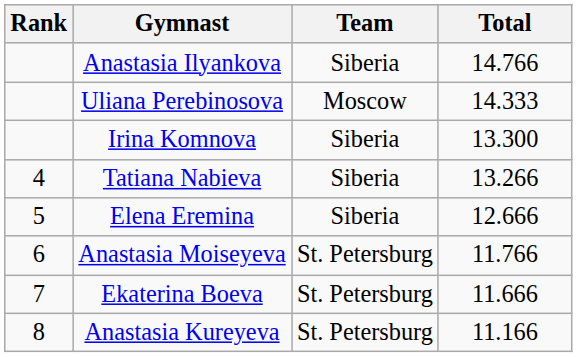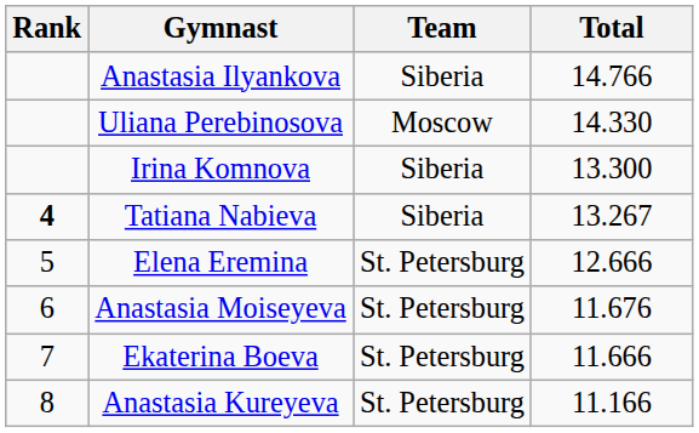Uliana Perebinosova | Total: 14.333 -> 14.330
Tatiana Nabieva | Rank: normal -> bold
Tatiana Nabieva | Total: 13.266 -> 13.267
Elena Eremina | Team: Siberia -> St. Petersburg
Anastasia Moiseyeva | Total: 11.766 -> 11.676
